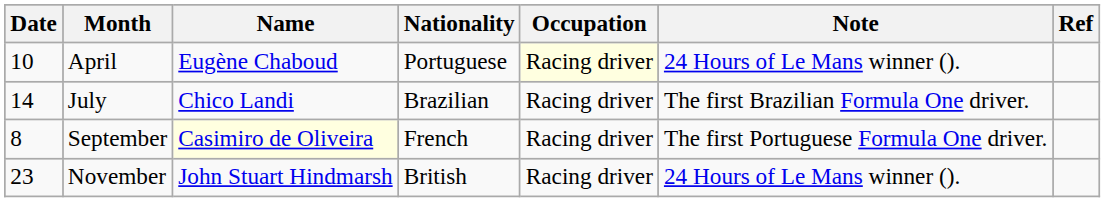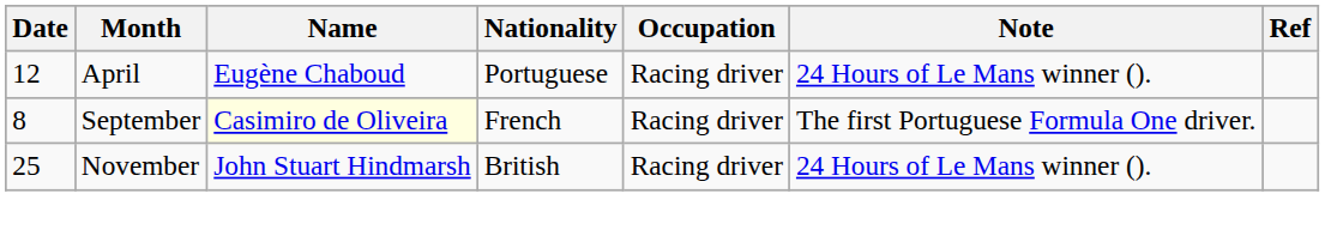April | Date: 10 -> 12
April | Occupation: lightyellow background -> no background
- row: 14 | July | Chico Landi | Brazilian | Racing driver | The first Brazilian Formula One driver.
November | Date: 23 -> 25
